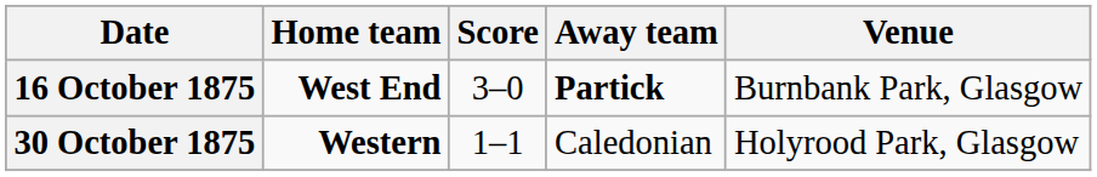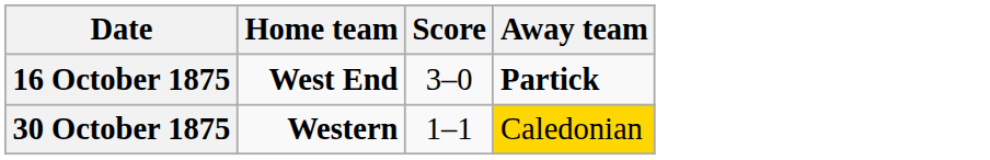- column: Venue | Burnbank Park, Glasgow | Holyrood Park, Glasgow
30 October 1875 | Away team: no background -> gold background
